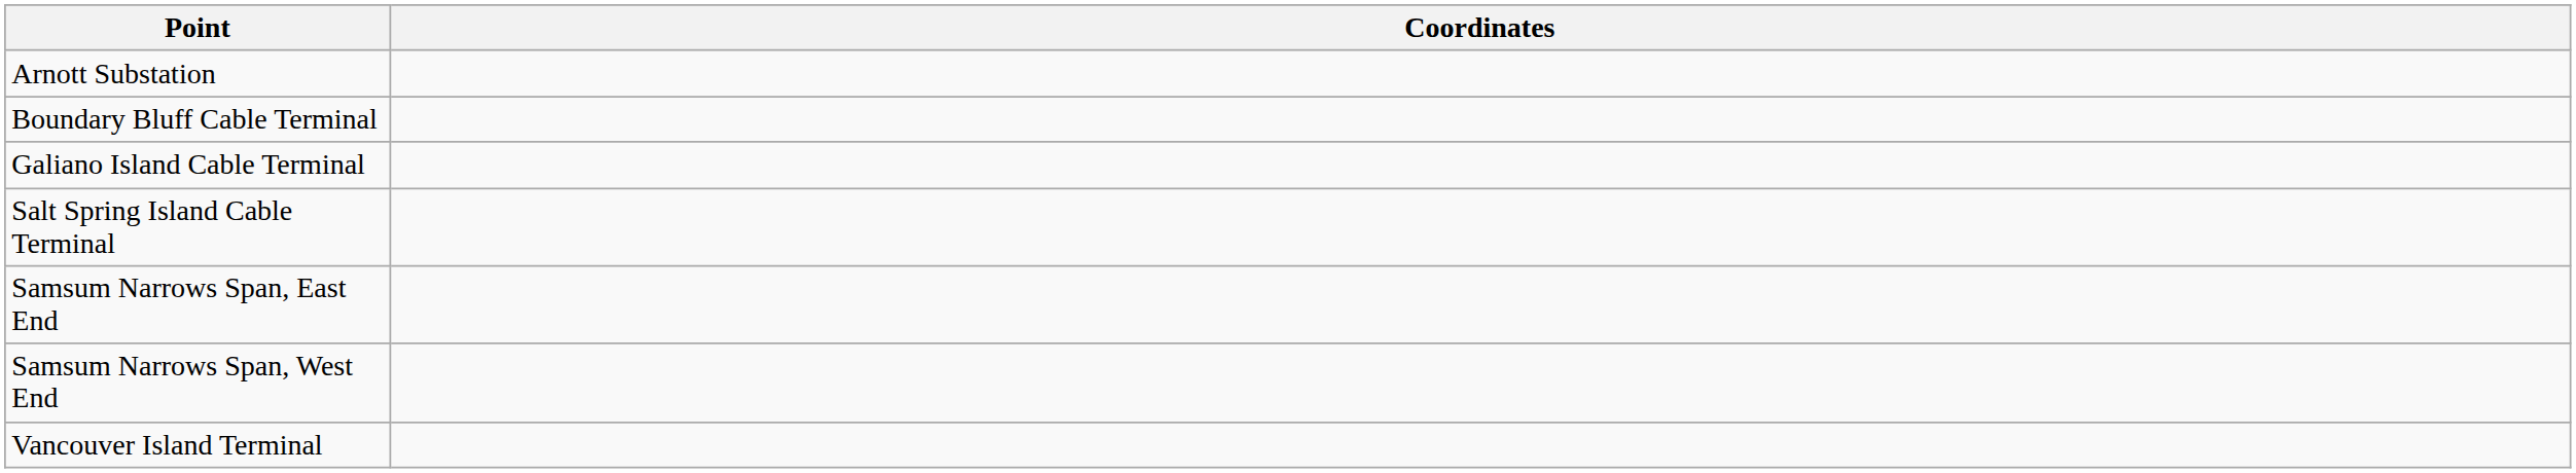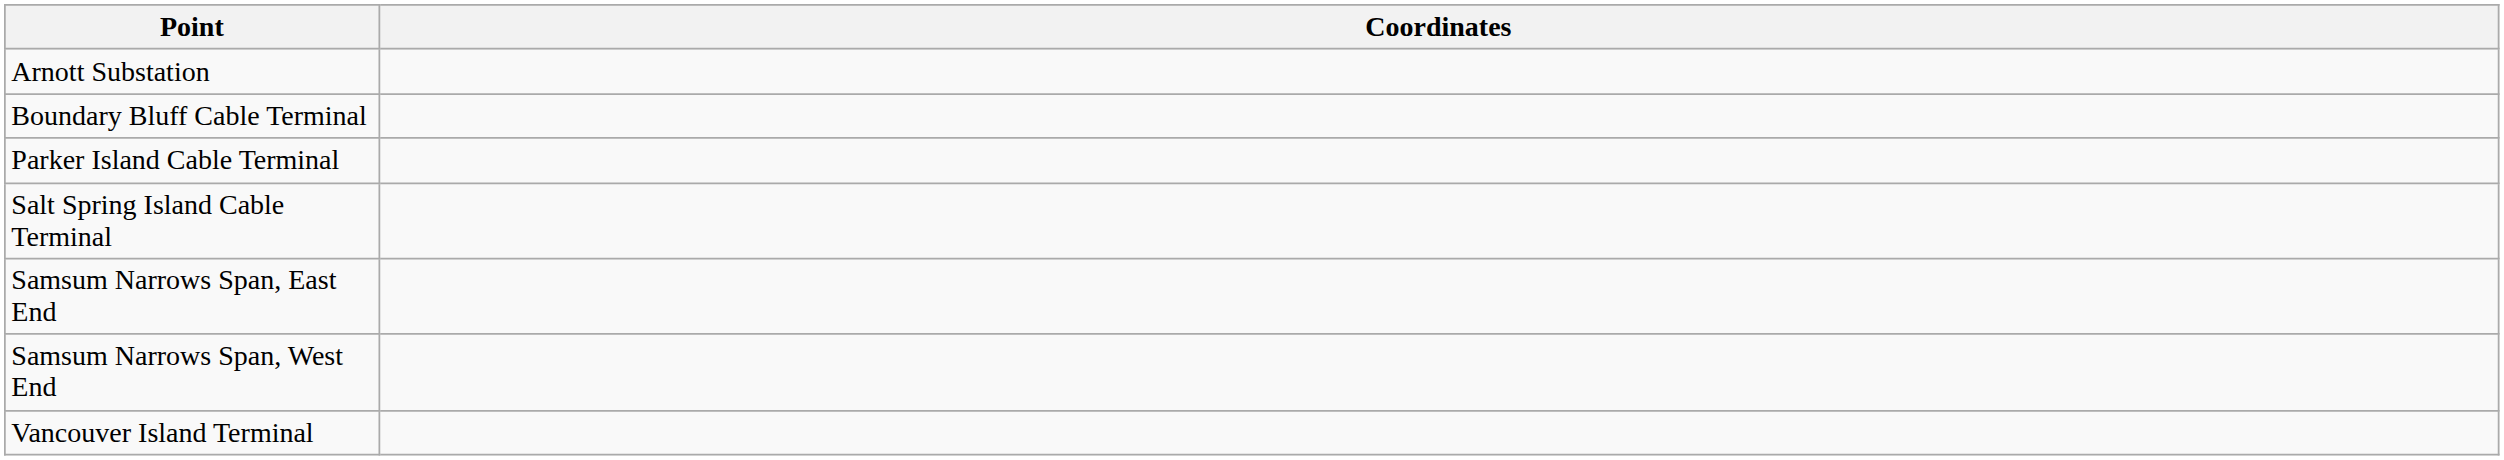- row: Galiano Island Cable Terminal
+ row: Parker Island Cable Terminal
